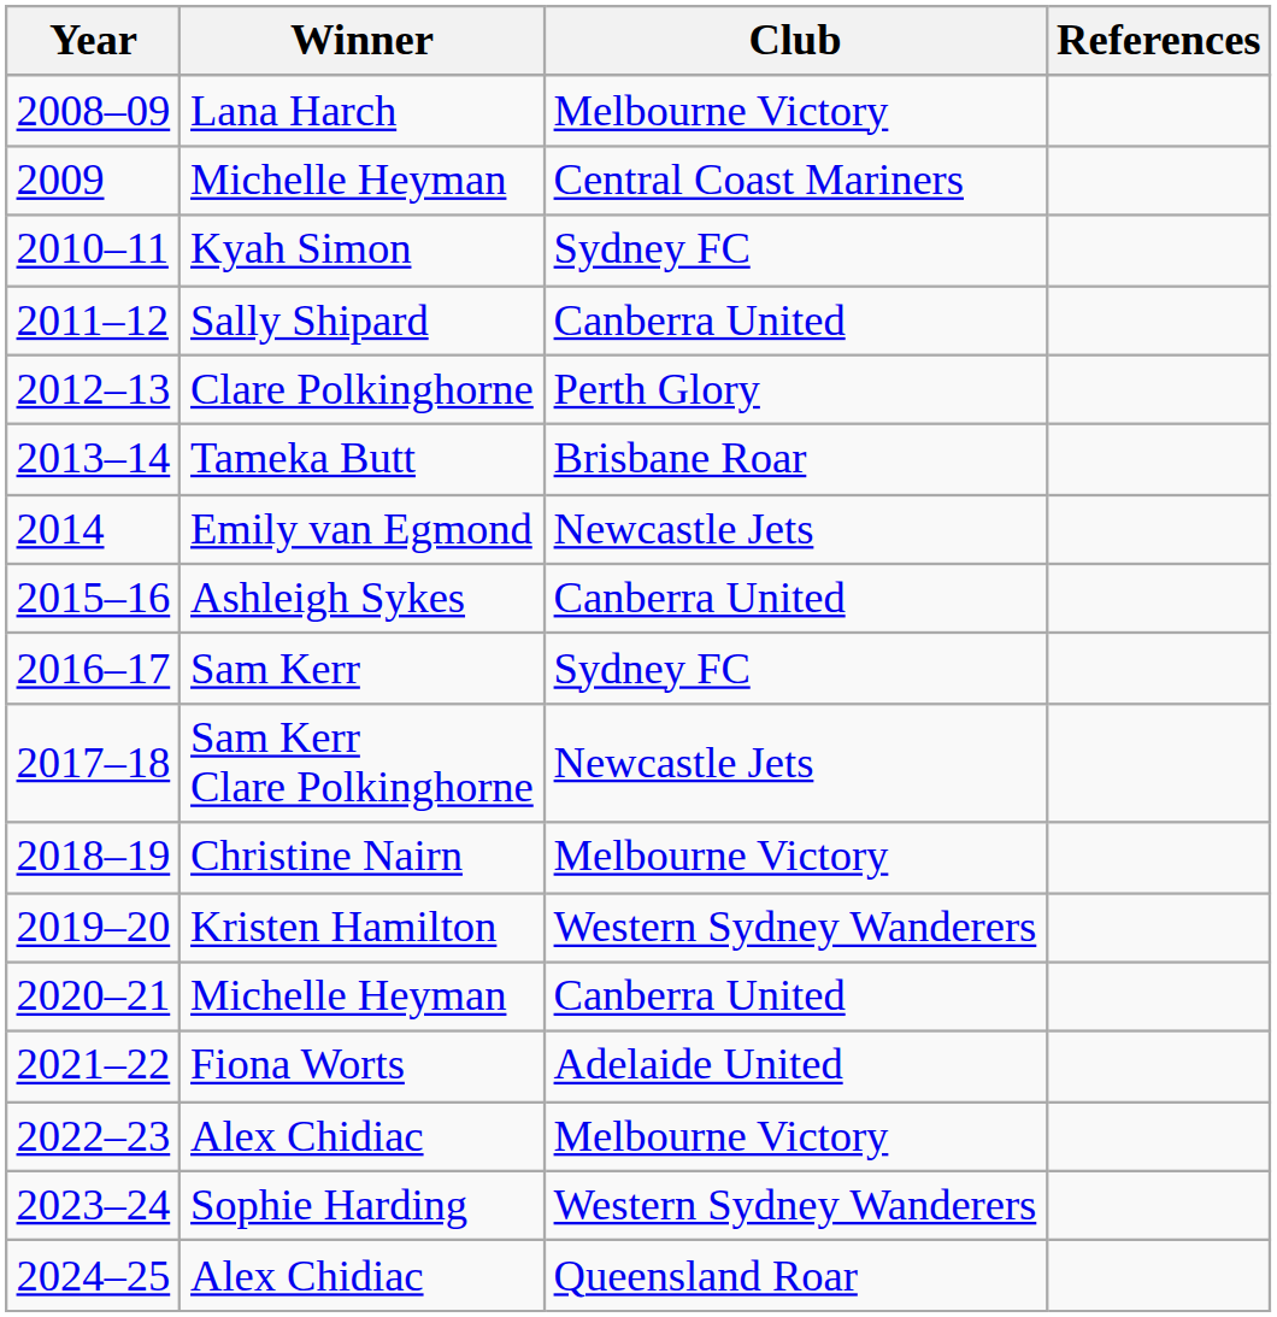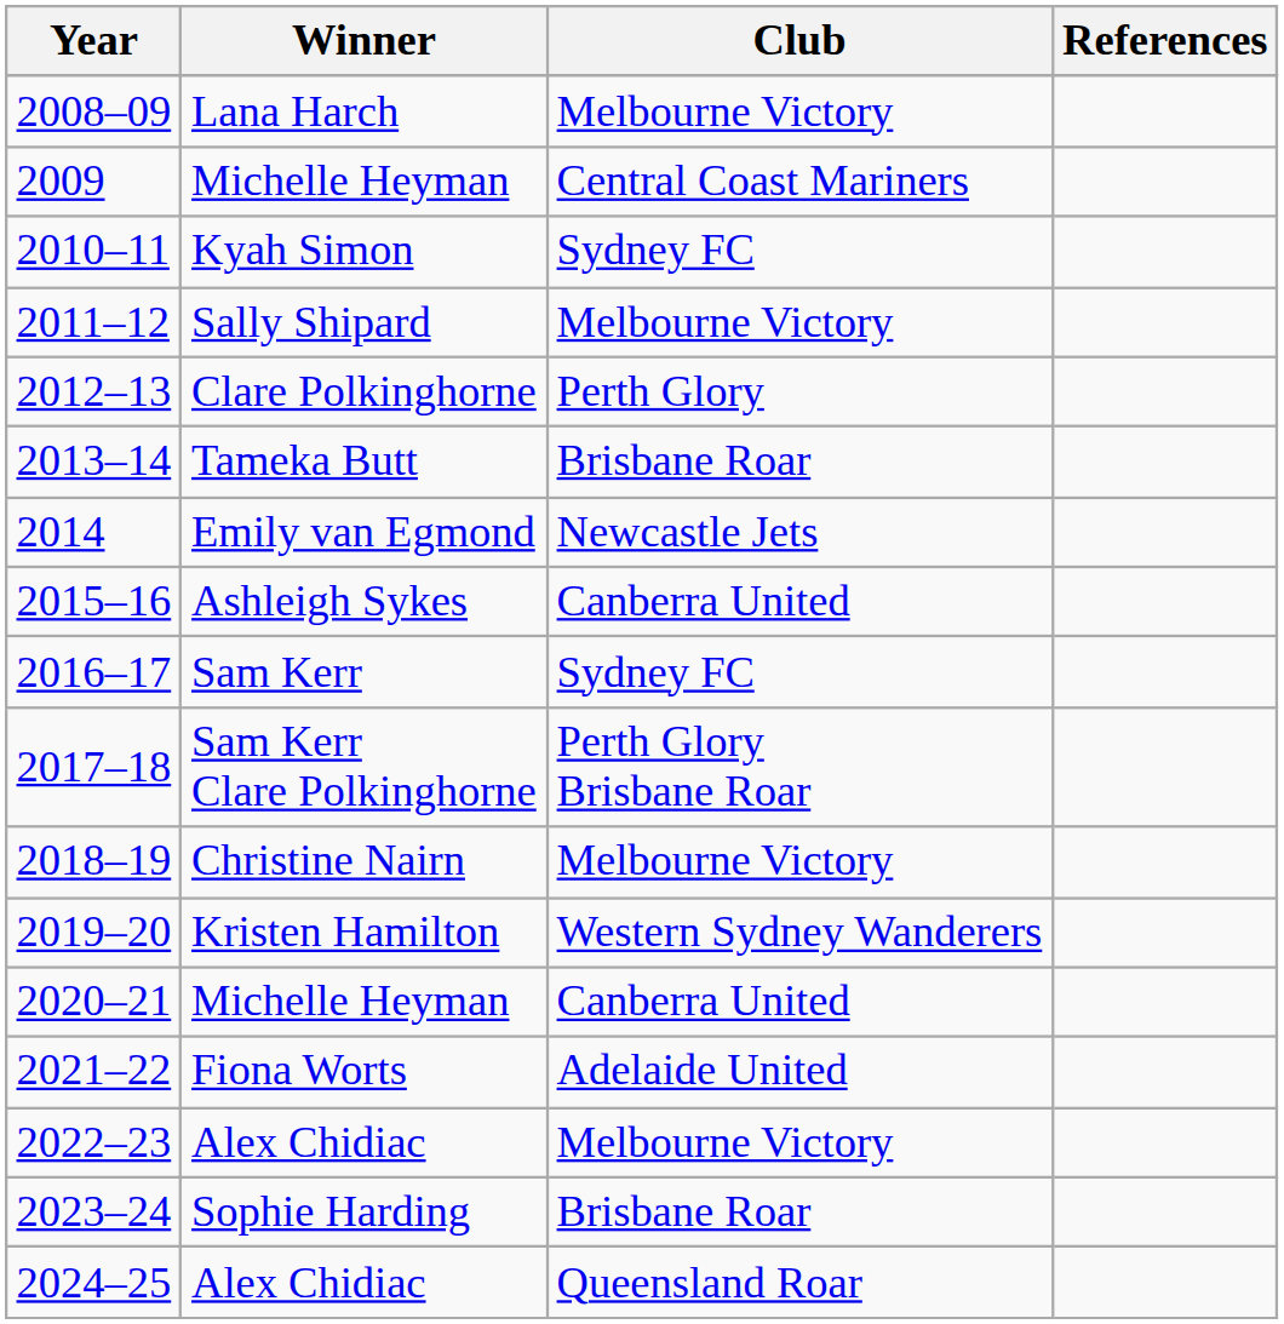2011–12 | Club: Canberra United -> Melbourne Victory
2017–18 | Club: Newcastle Jets -> Perth Glory Brisbane Roar
2023–24 | Club: Western Sydney Wanderers -> Brisbane Roar
